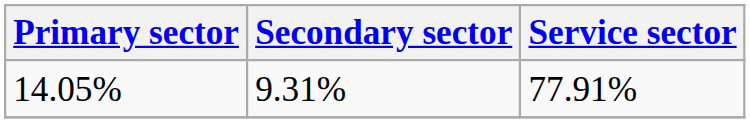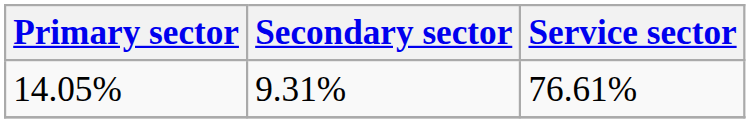14.05% | Service sector: 77.91% -> 76.61%
